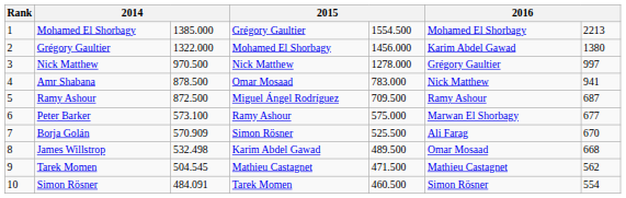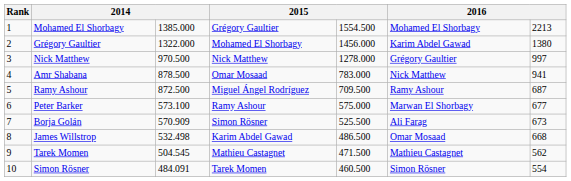Borja Golán | column 7: 670 -> 673
James Willstrop | column 5: 489.500 -> 486.500
